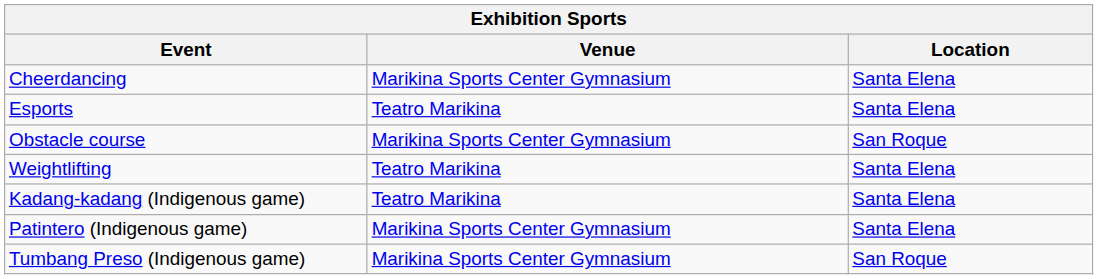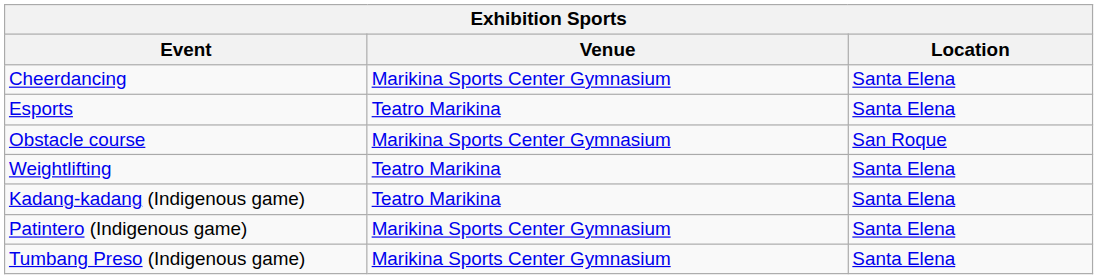Tumbang Preso (Indigenous game) | Location: San Roque -> Santa Elena
